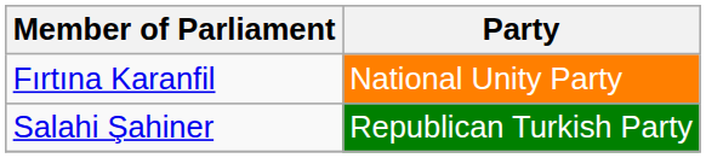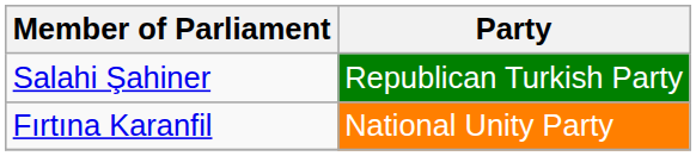rows swapped: Fırtına Karanfil <-> Salahi Şahiner
